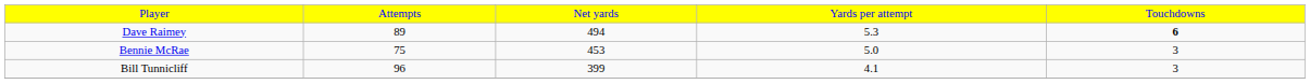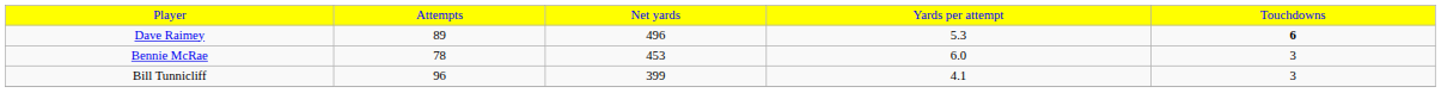Dave Raimey | column 3: 494 -> 496
Bennie McRae | column 2: 75 -> 78
Bennie McRae | column 4: 5.0 -> 6.0
